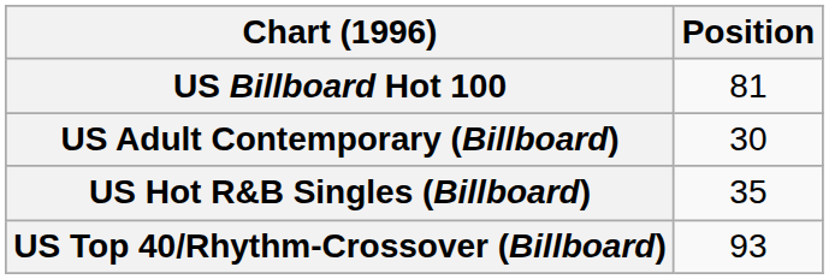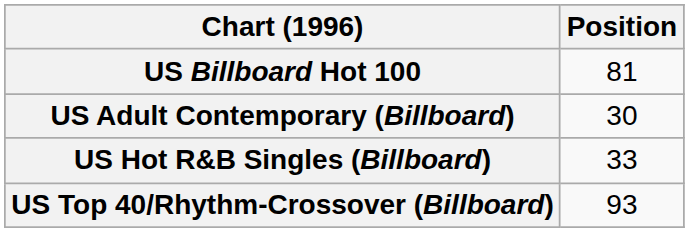US Hot R&B Singles (Billboard) | Position: 35 -> 33
